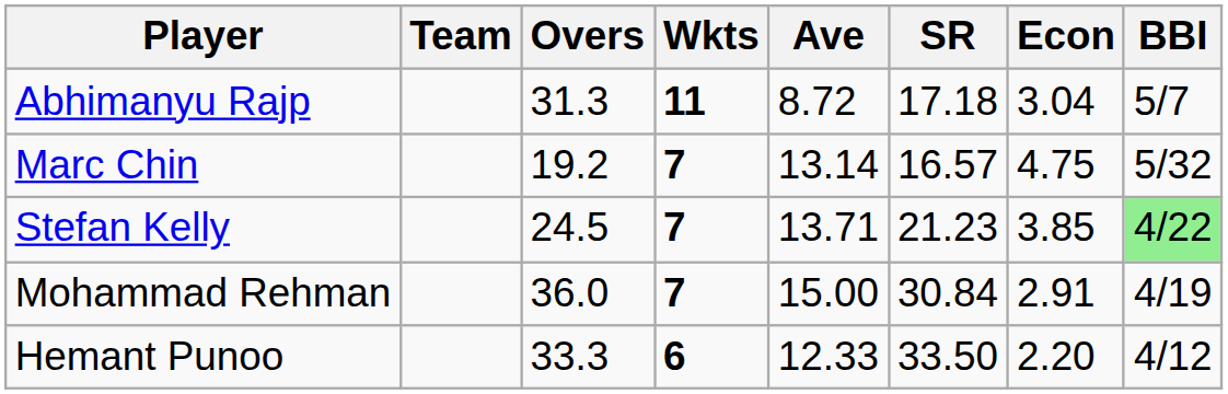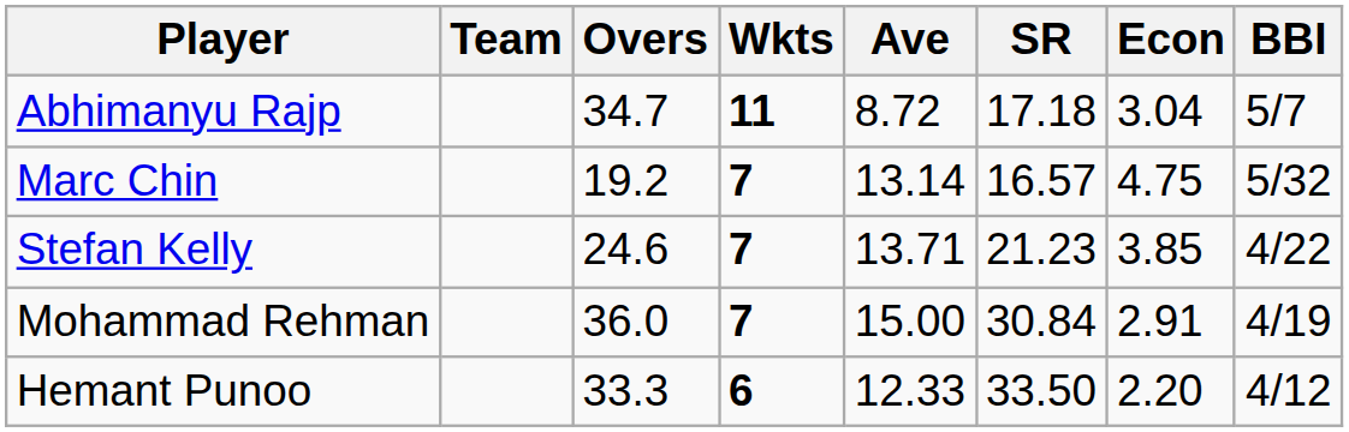Abhimanyu Rajp | Overs: 31.3 -> 34.7
Stefan Kelly | Overs: 24.5 -> 24.6
Stefan Kelly | BBI: lightgreen background -> no background
